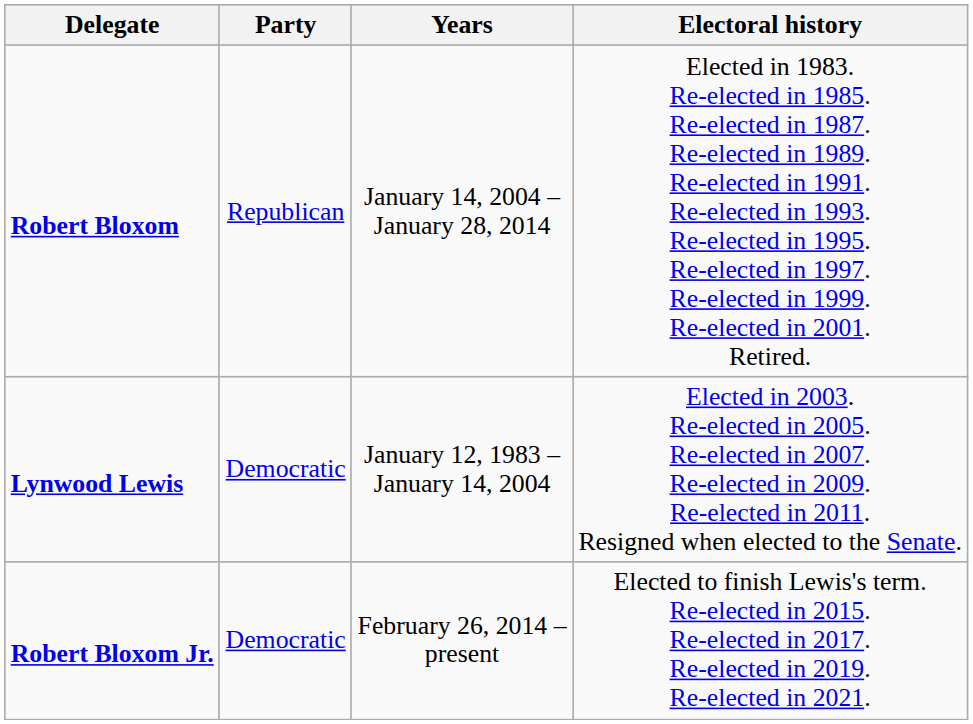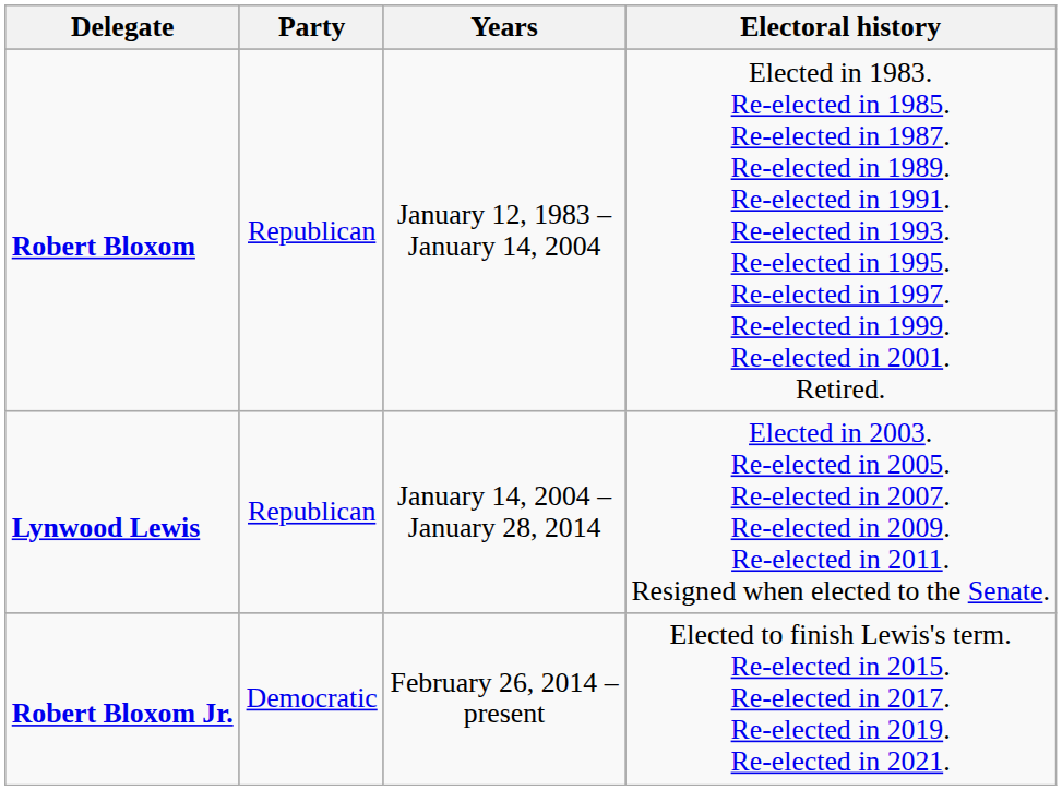Robert Bloxom | Years: January 14, 2004 – January 28, 2014 -> January 12, 1983 – January 14, 2004
Lynwood Lewis | Party: Democratic -> Republican
Lynwood Lewis | Years: January 12, 1983 – January 14, 2004 -> January 14, 2004 – January 28, 2014
